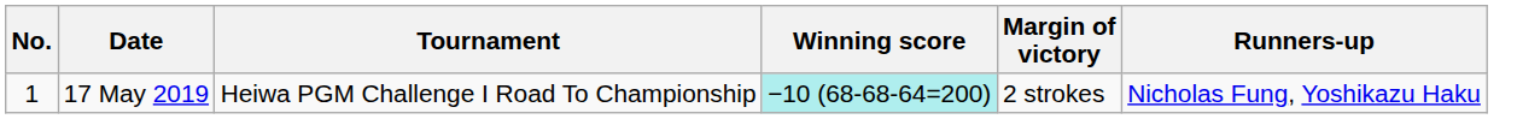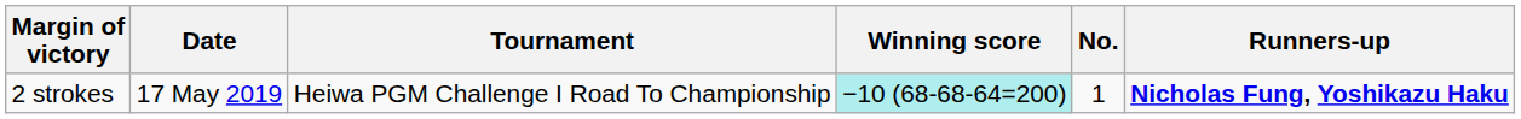columns swapped: No. <-> Margin of victory
17 May 2019 | Runners-up: normal -> bold
